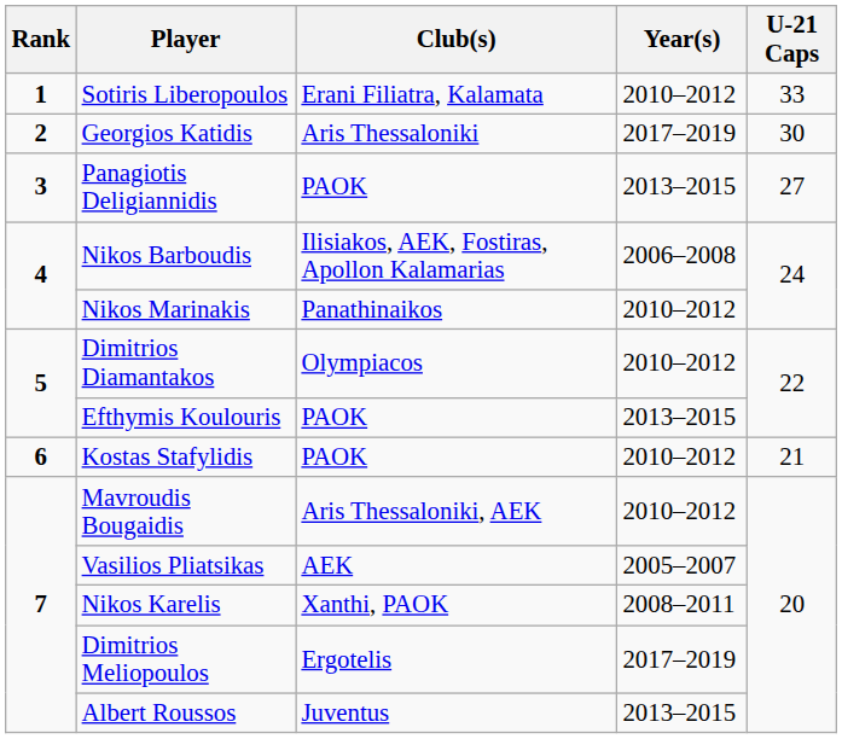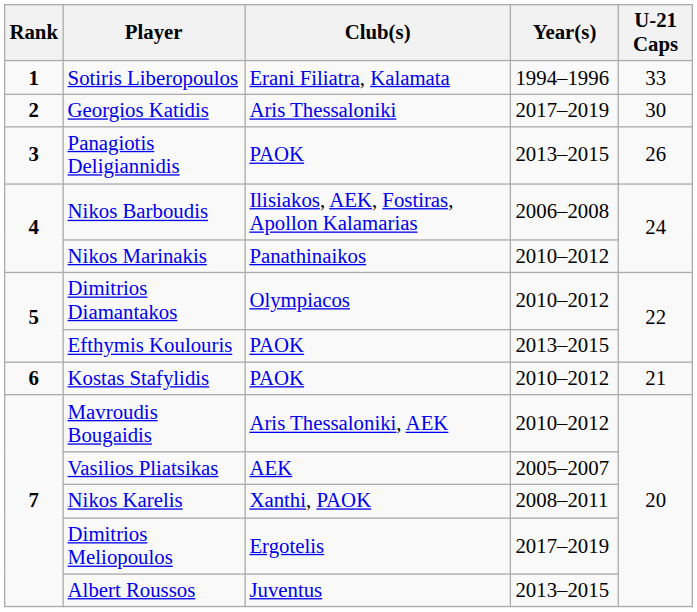Sotiris Liberopoulos | Year(s): 2010–2012 -> 1994–1996
Panagiotis Deligiannidis | U-21 Caps: 27 -> 26
